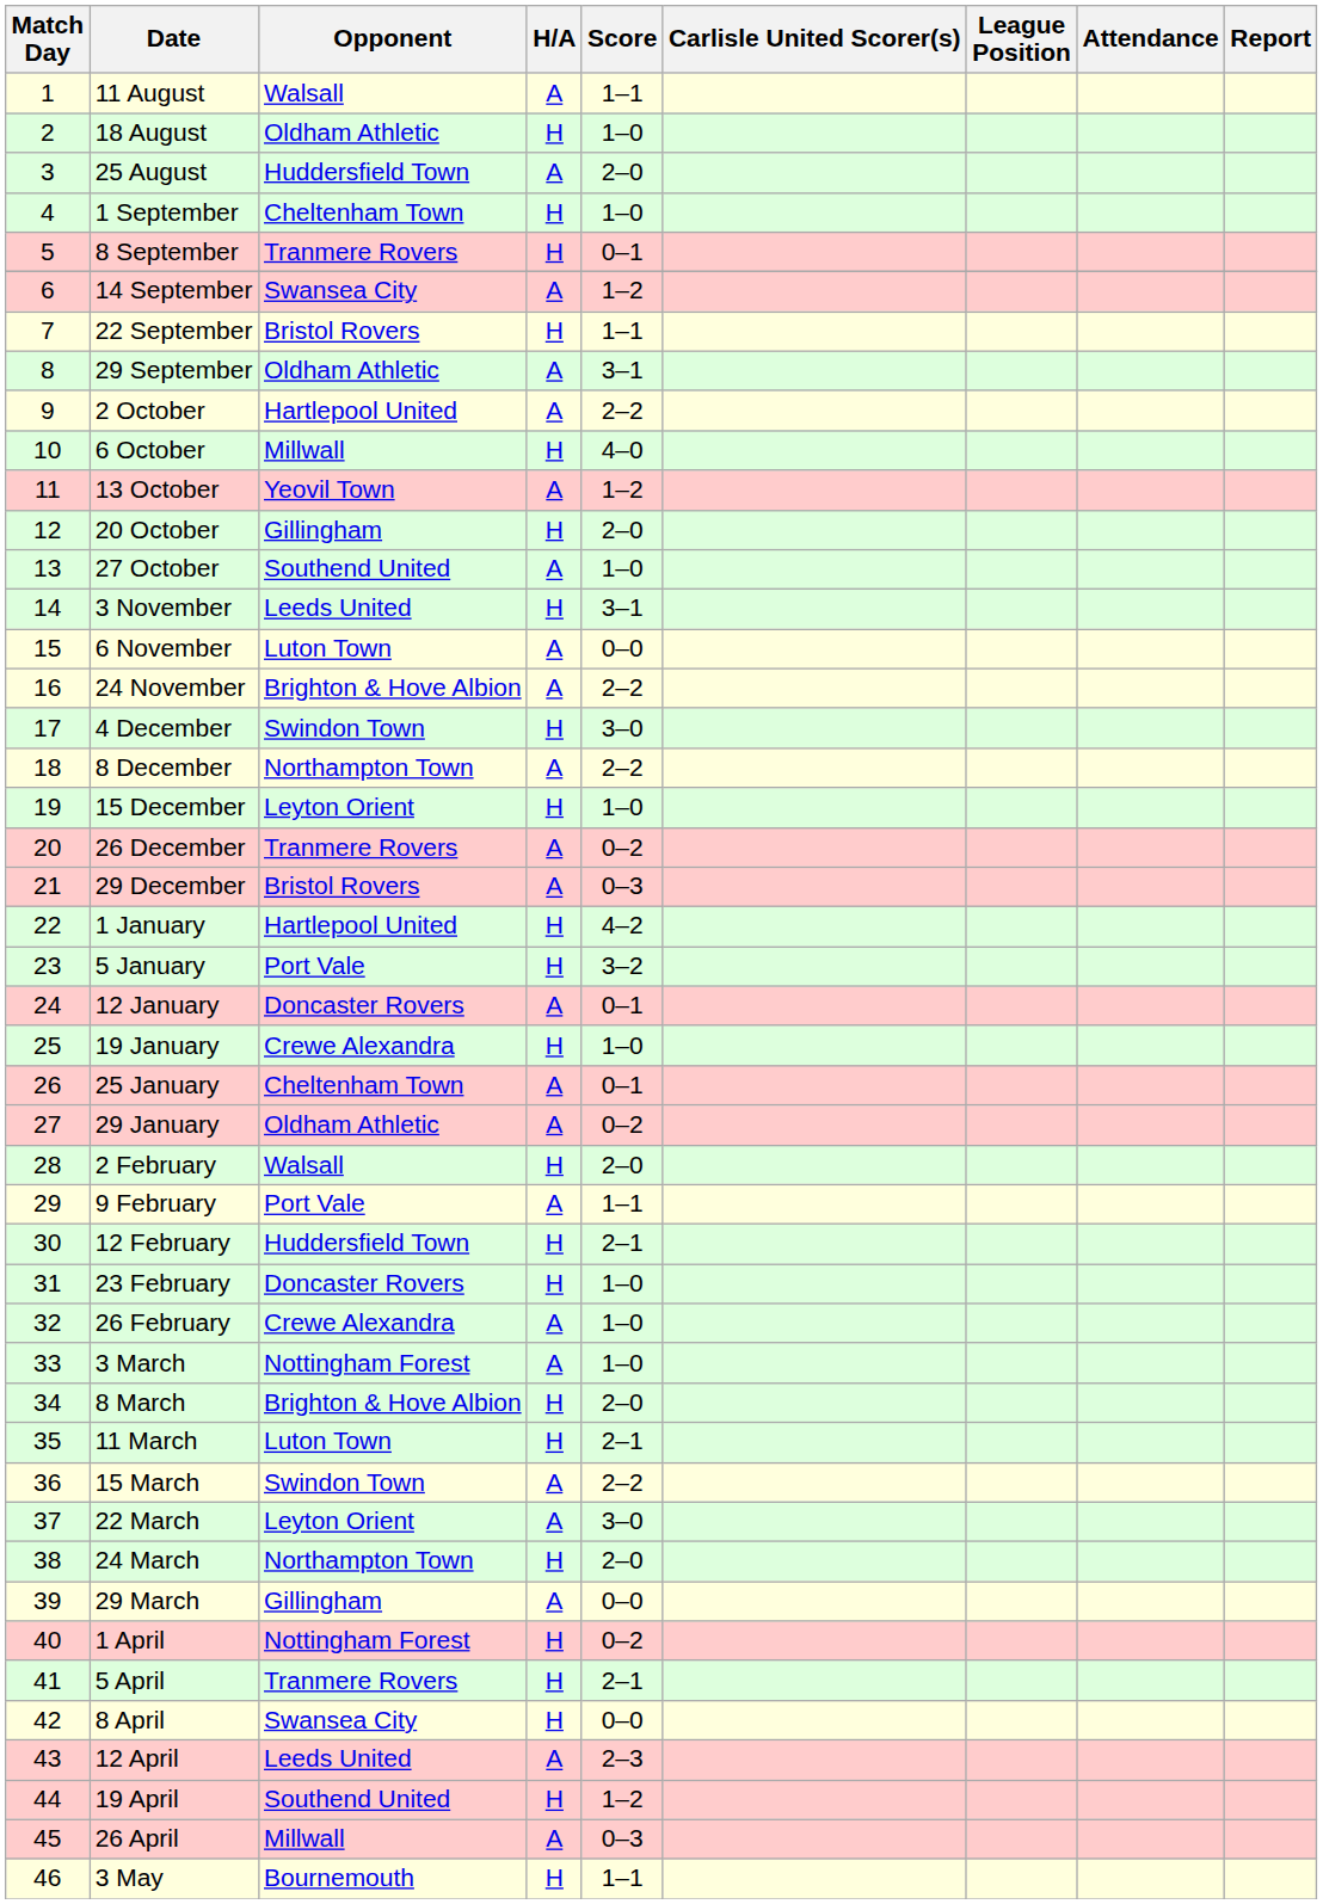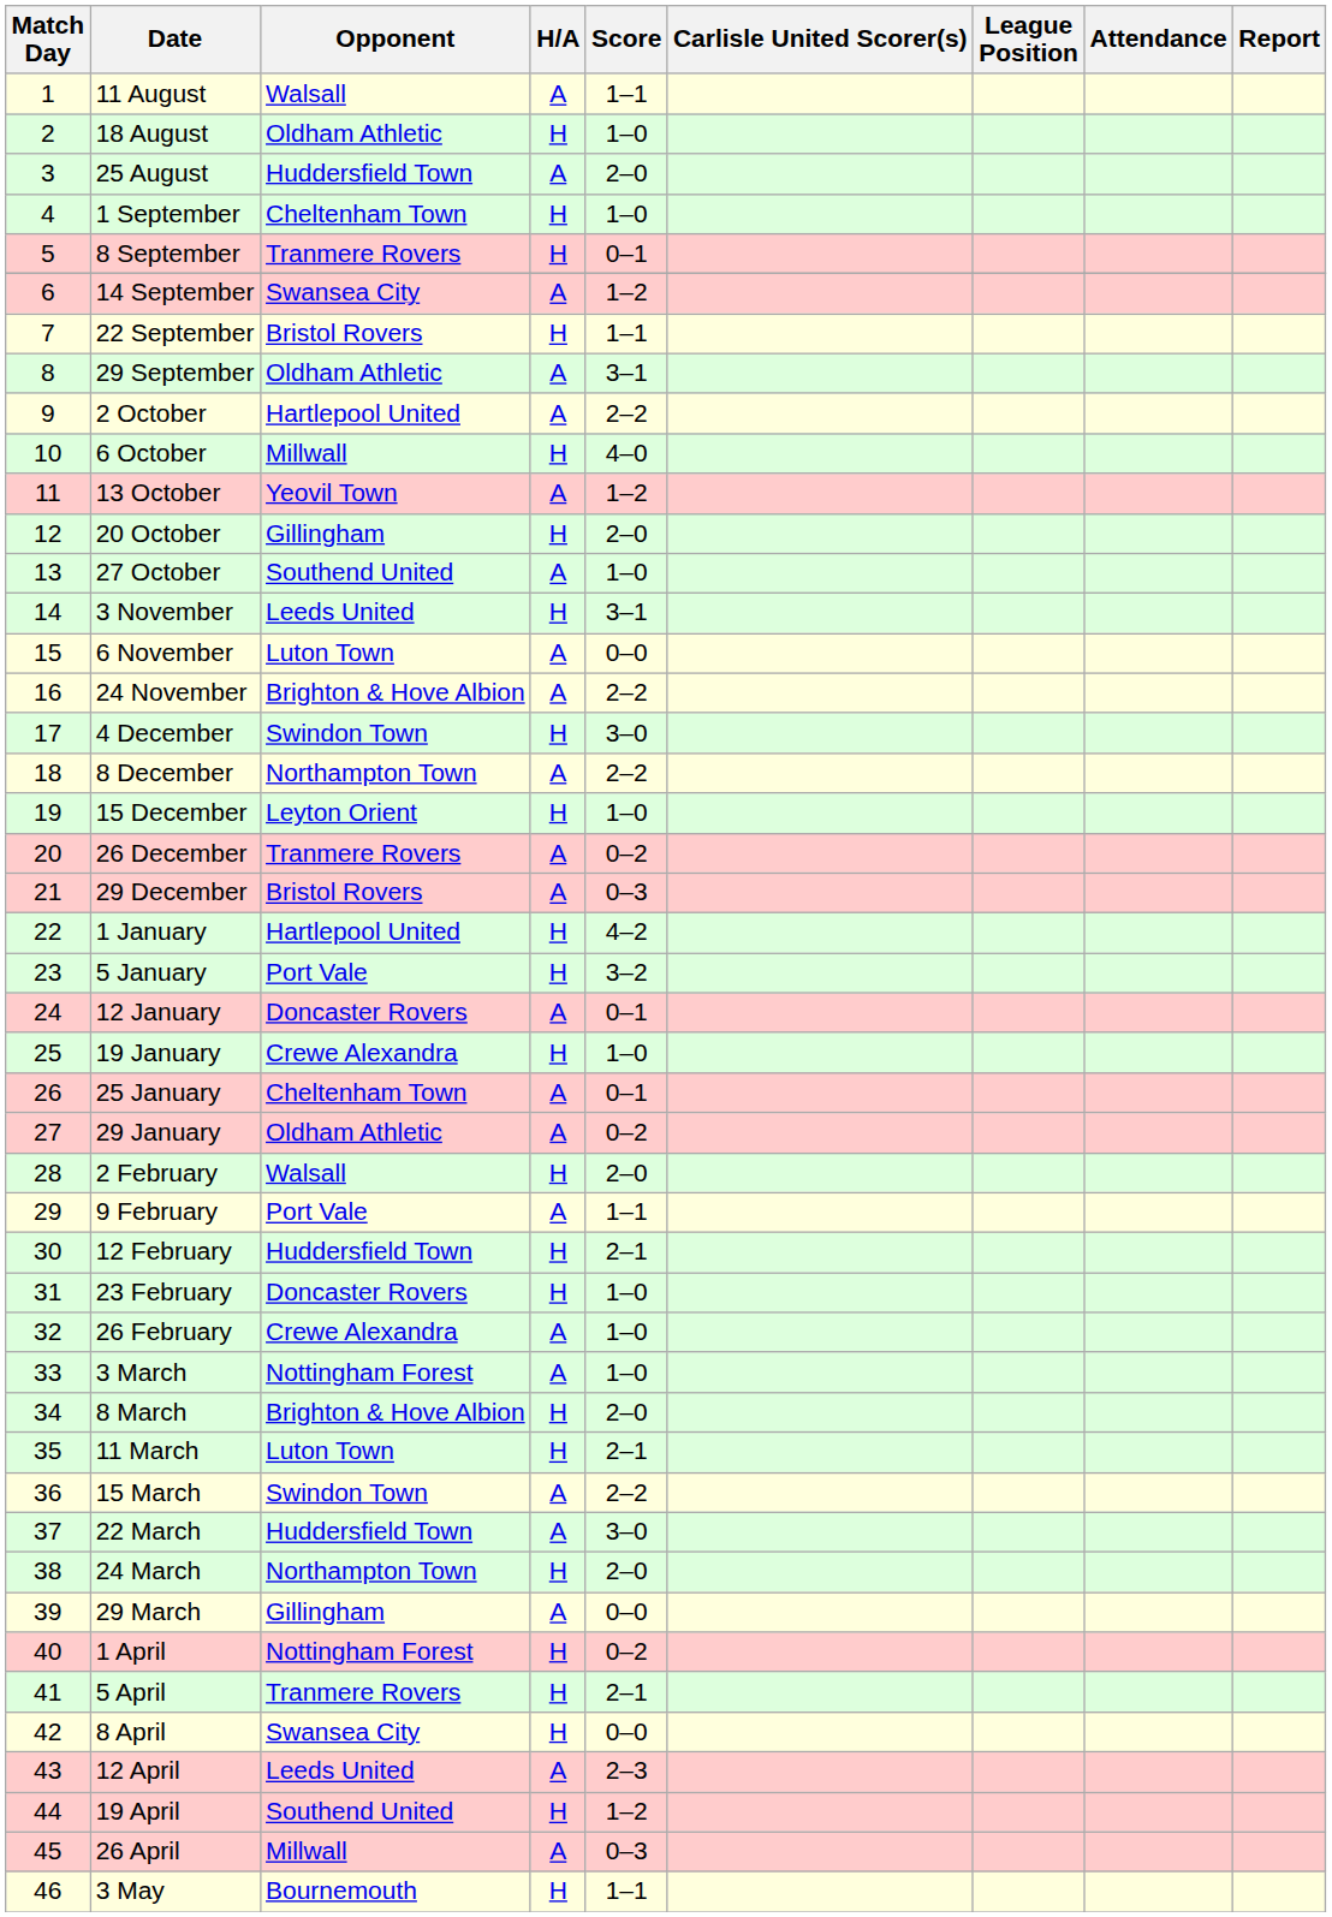22 March | Opponent: Leyton Orient -> Huddersfield Town
